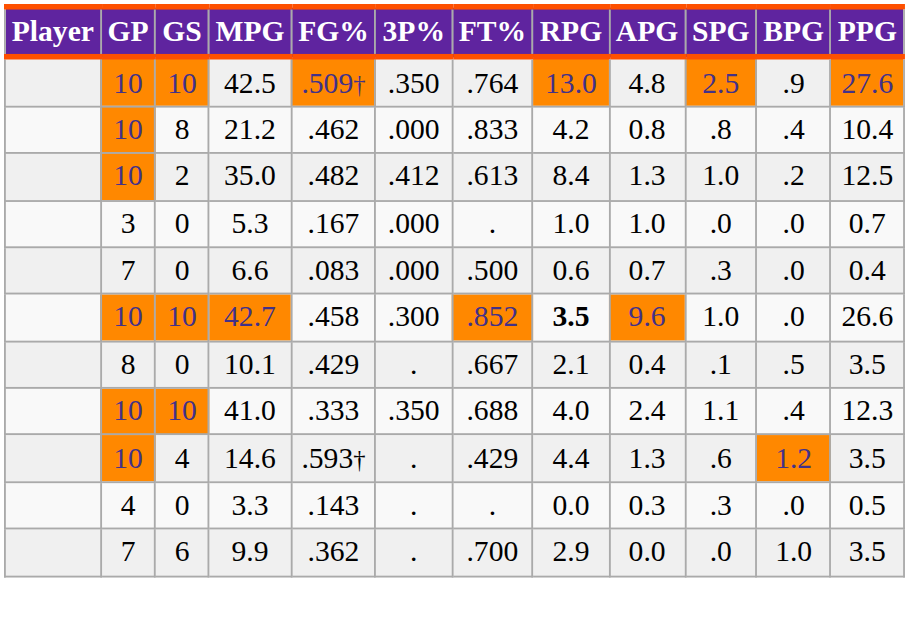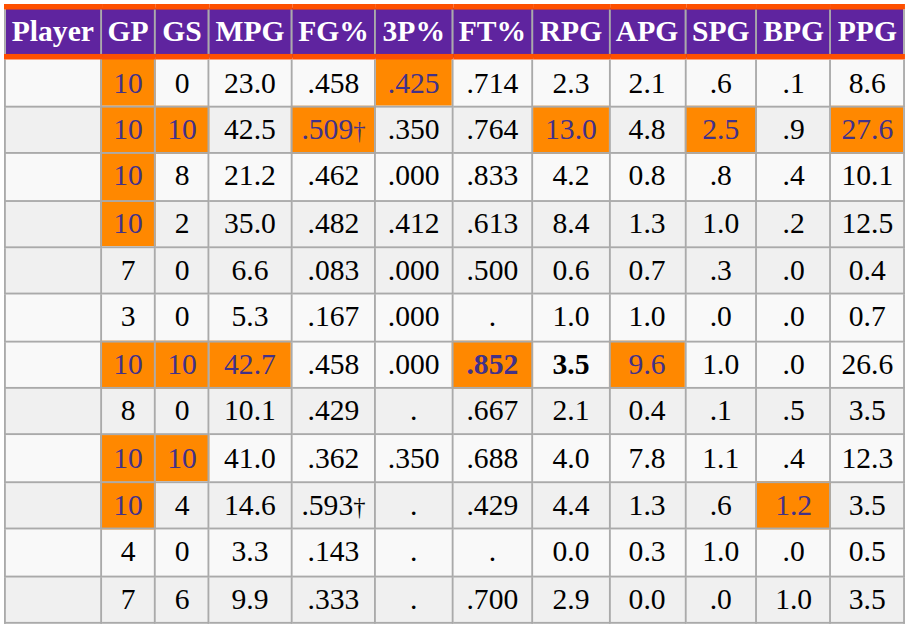+ row: 10 | 0 | 23.0 | .458 | .425 | .714 | 2.3 | 2.1 | .6 | .1 | 8.6
21.2 | PPG: 10.4 -> 10.1
rows swapped: 5.3 <-> 6.6
42.7 | 3P%: .300 -> .000
42.7 | FT%: normal -> bold
41.0 | FG%: .333 -> .362
41.0 | APG: 2.4 -> 7.8
3.3 | SPG: .3 -> 1.0
9.9 | FG%: .362 -> .333
